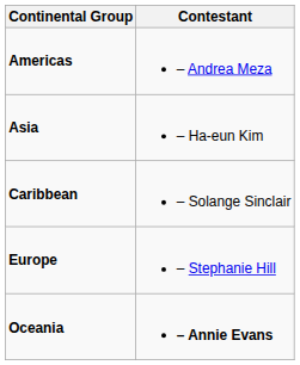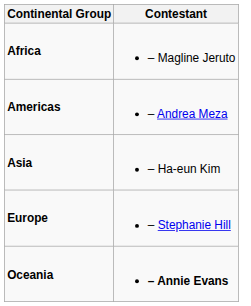+ row: Africa | – Magline Jeruto
- row: Caribbean | – Solange Sinclair
